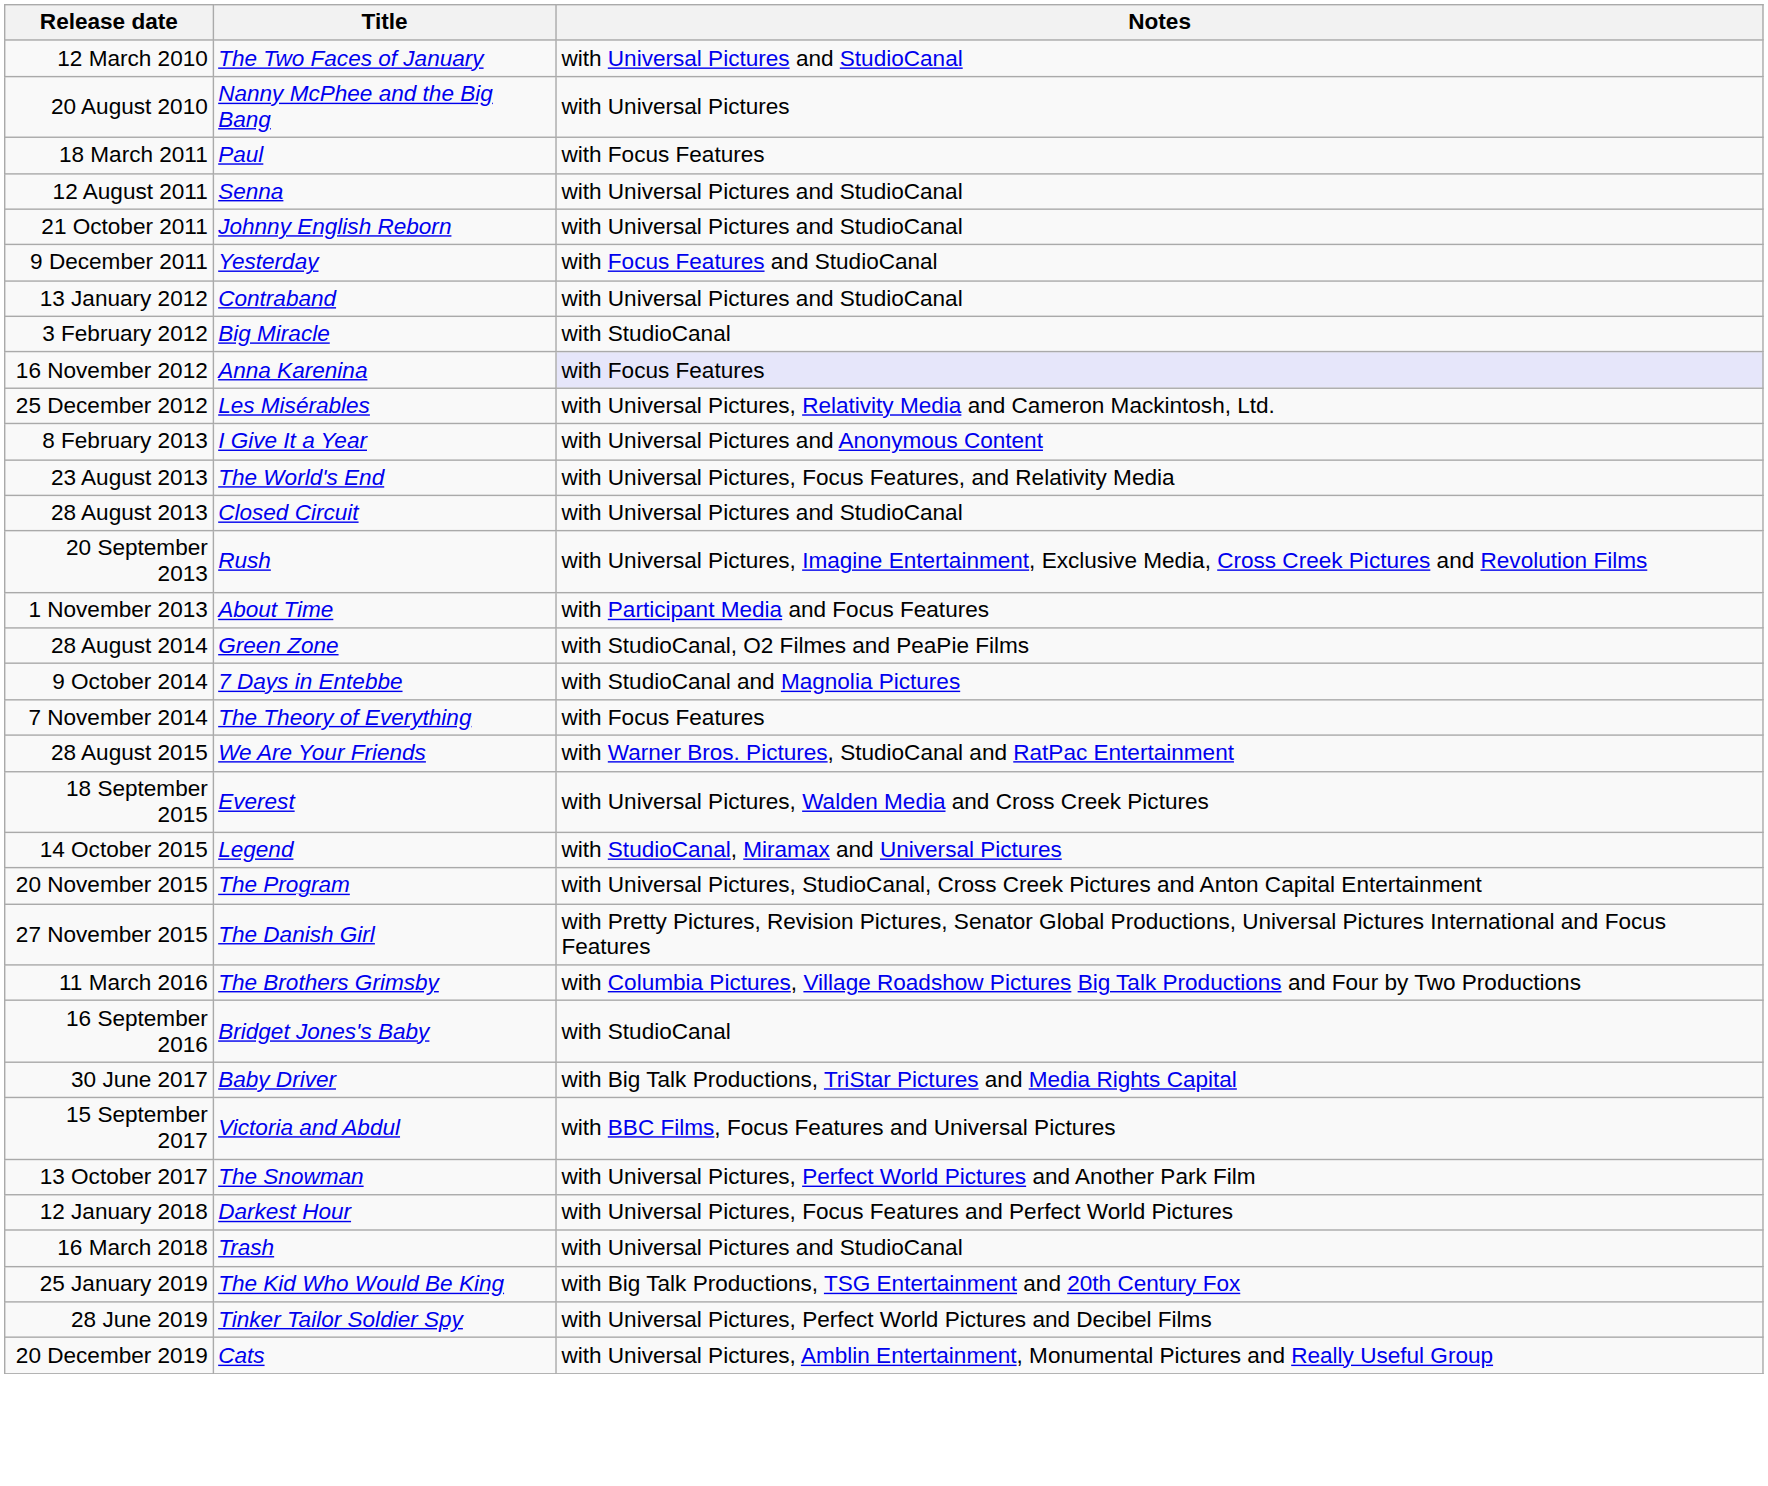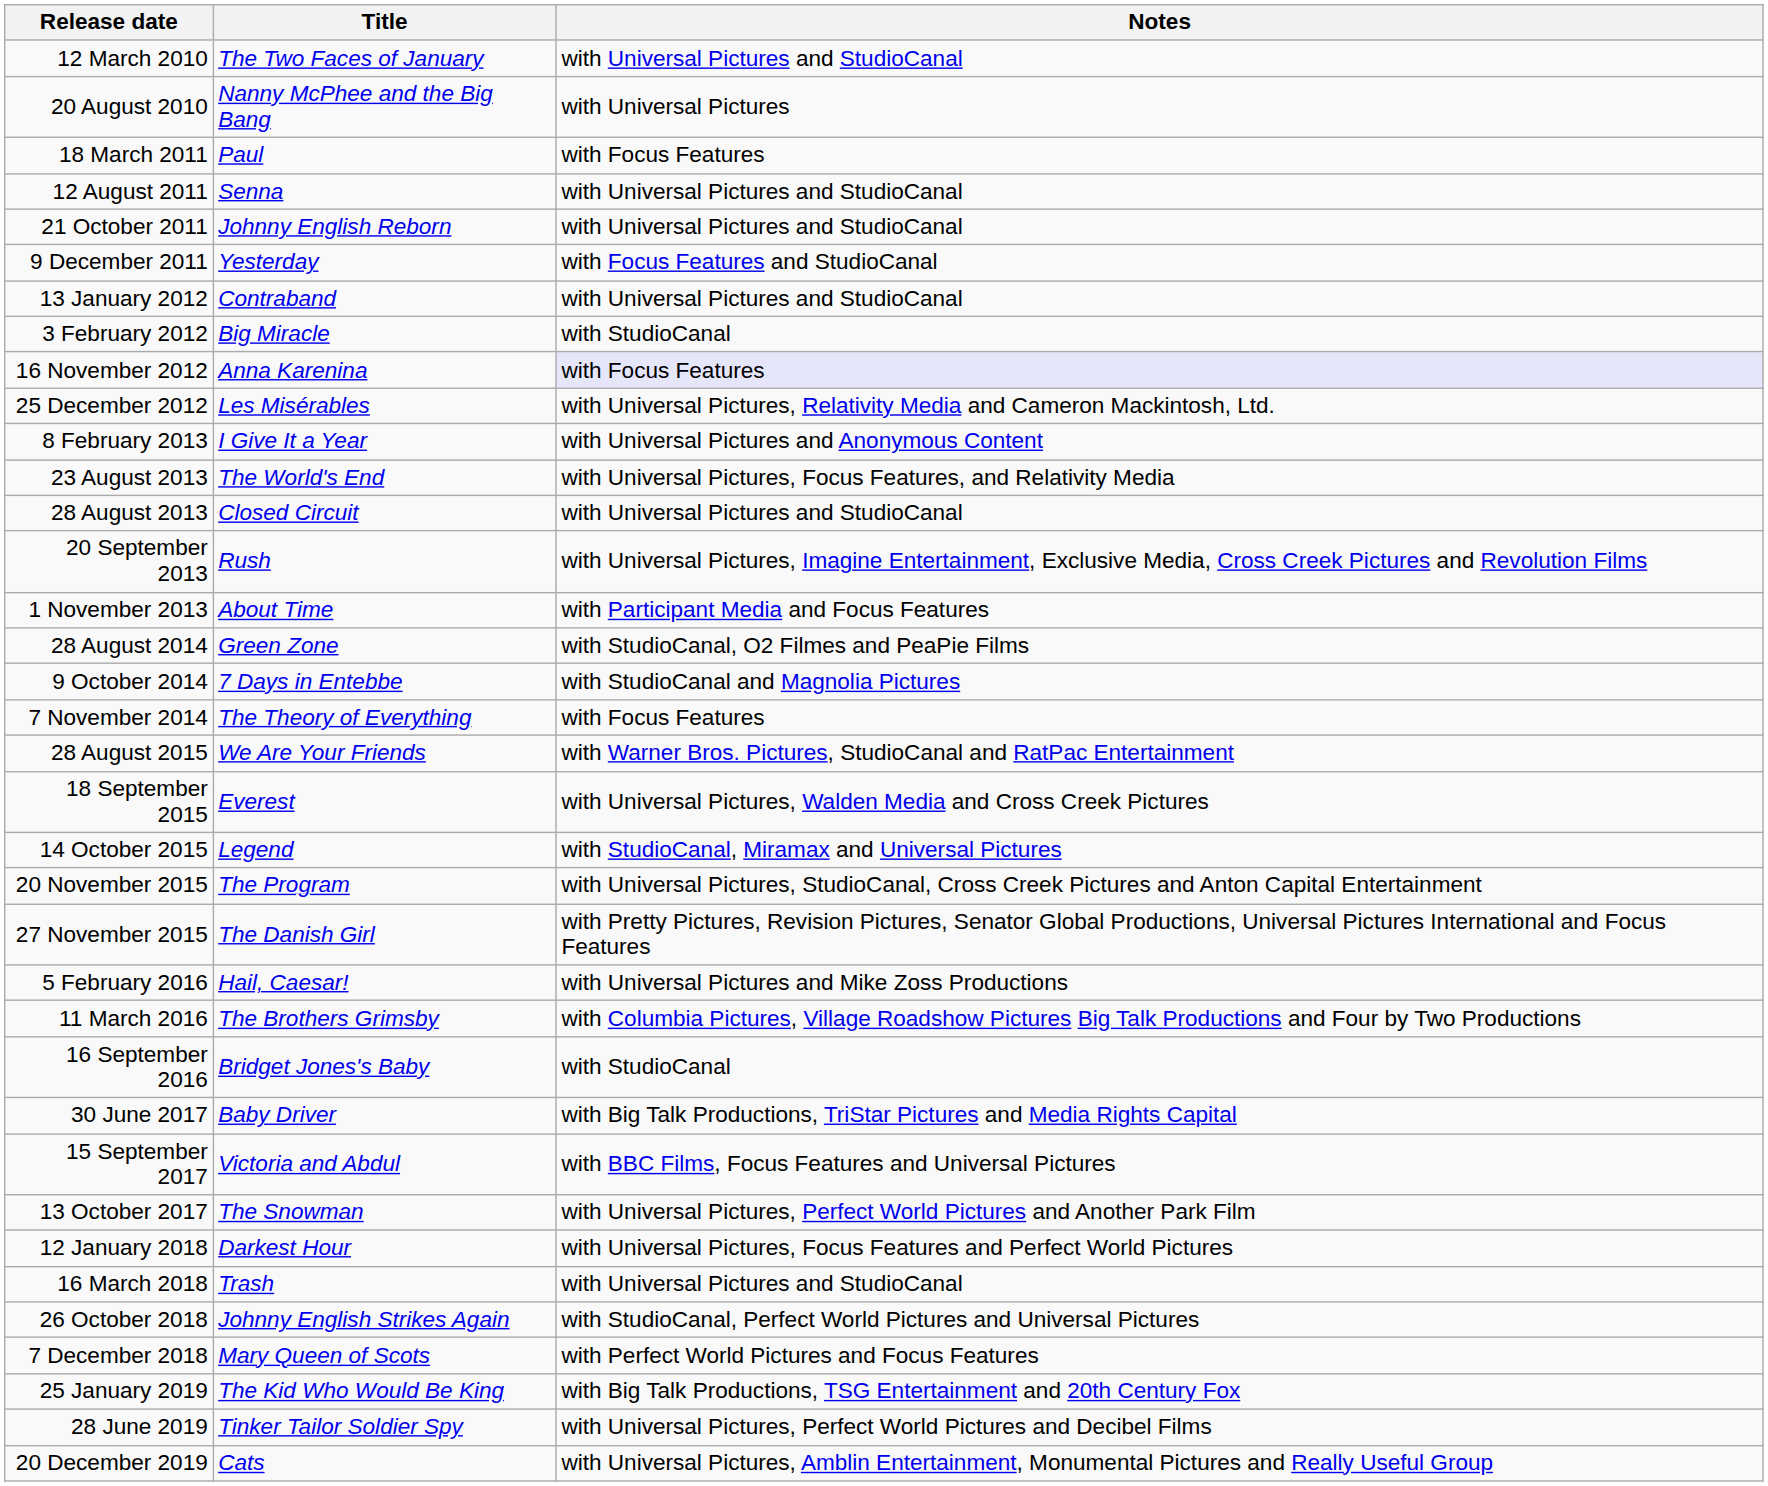+ row: 5 February 2016 | Hail, Caesar! | with Universal Pictures and Mike Zoss Productions
+ row: 26 October 2018 | Johnny English Strikes Again | with StudioCanal, Perfect World Pictures and Universal Pictures
+ row: 7 December 2018 | Mary Queen of Scots | with Perfect World Pictures and Focus Features
